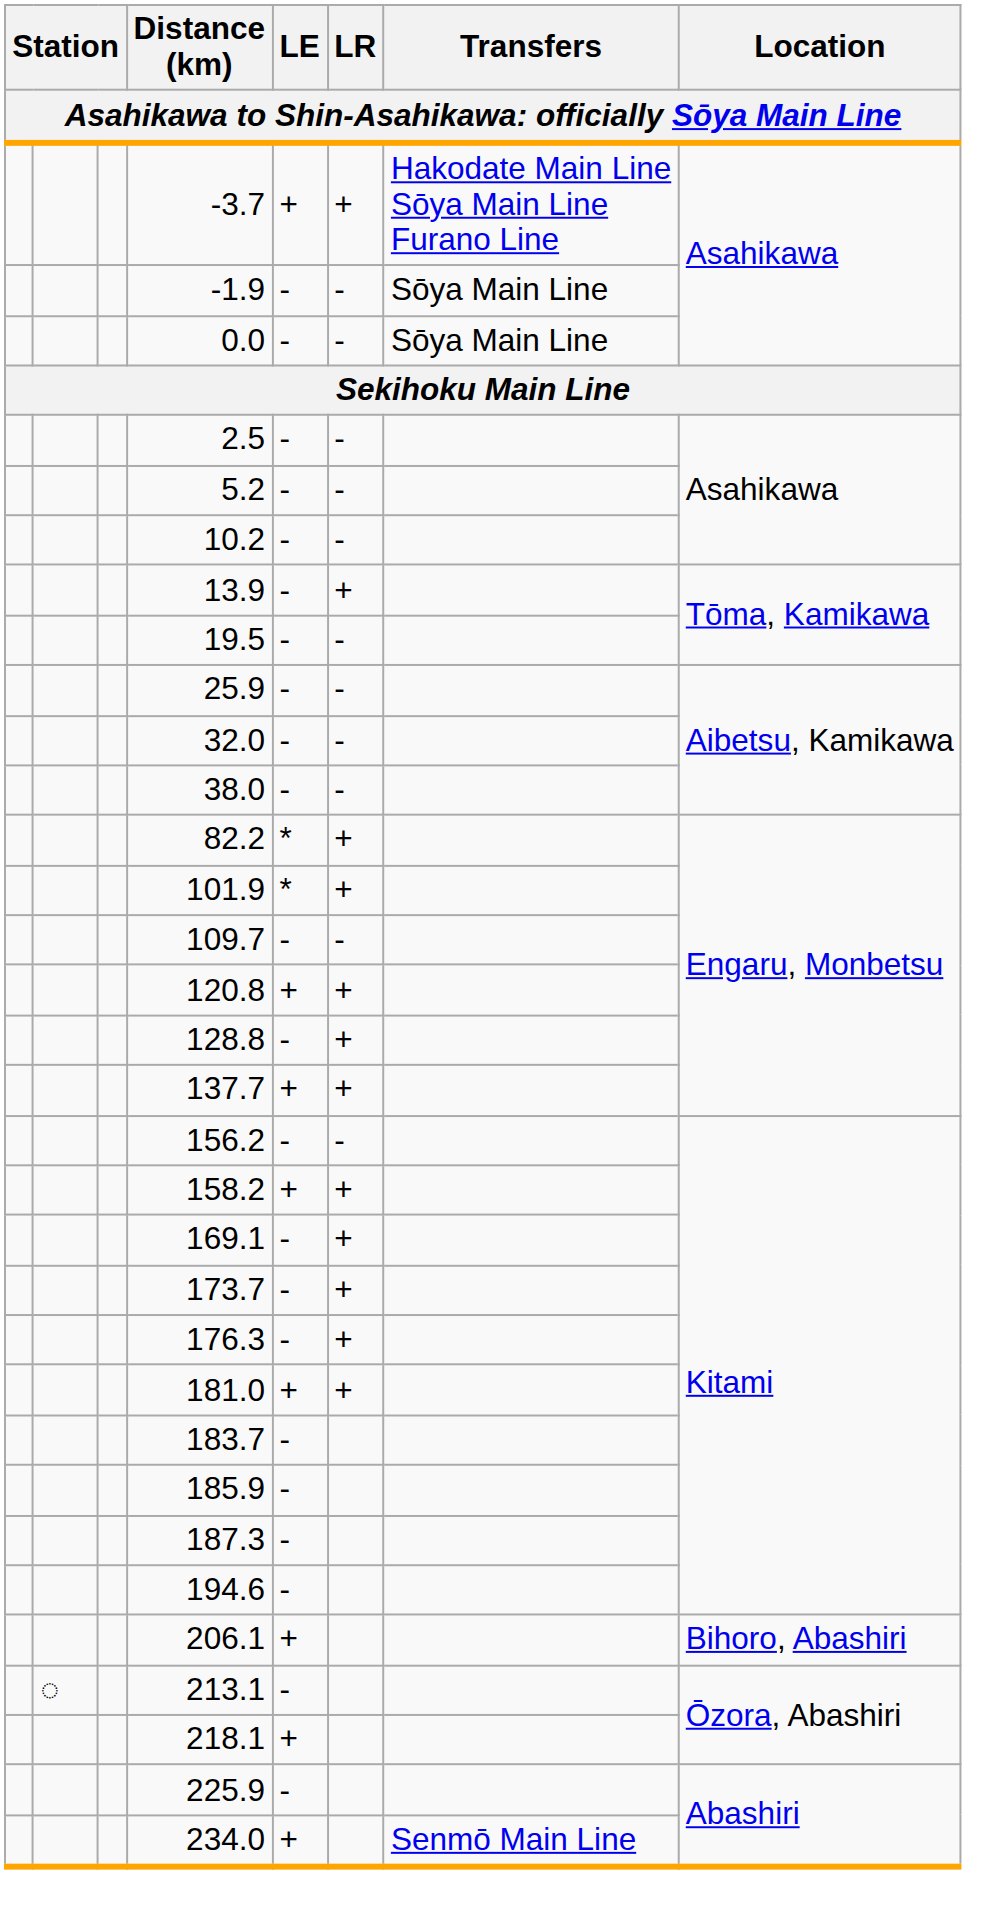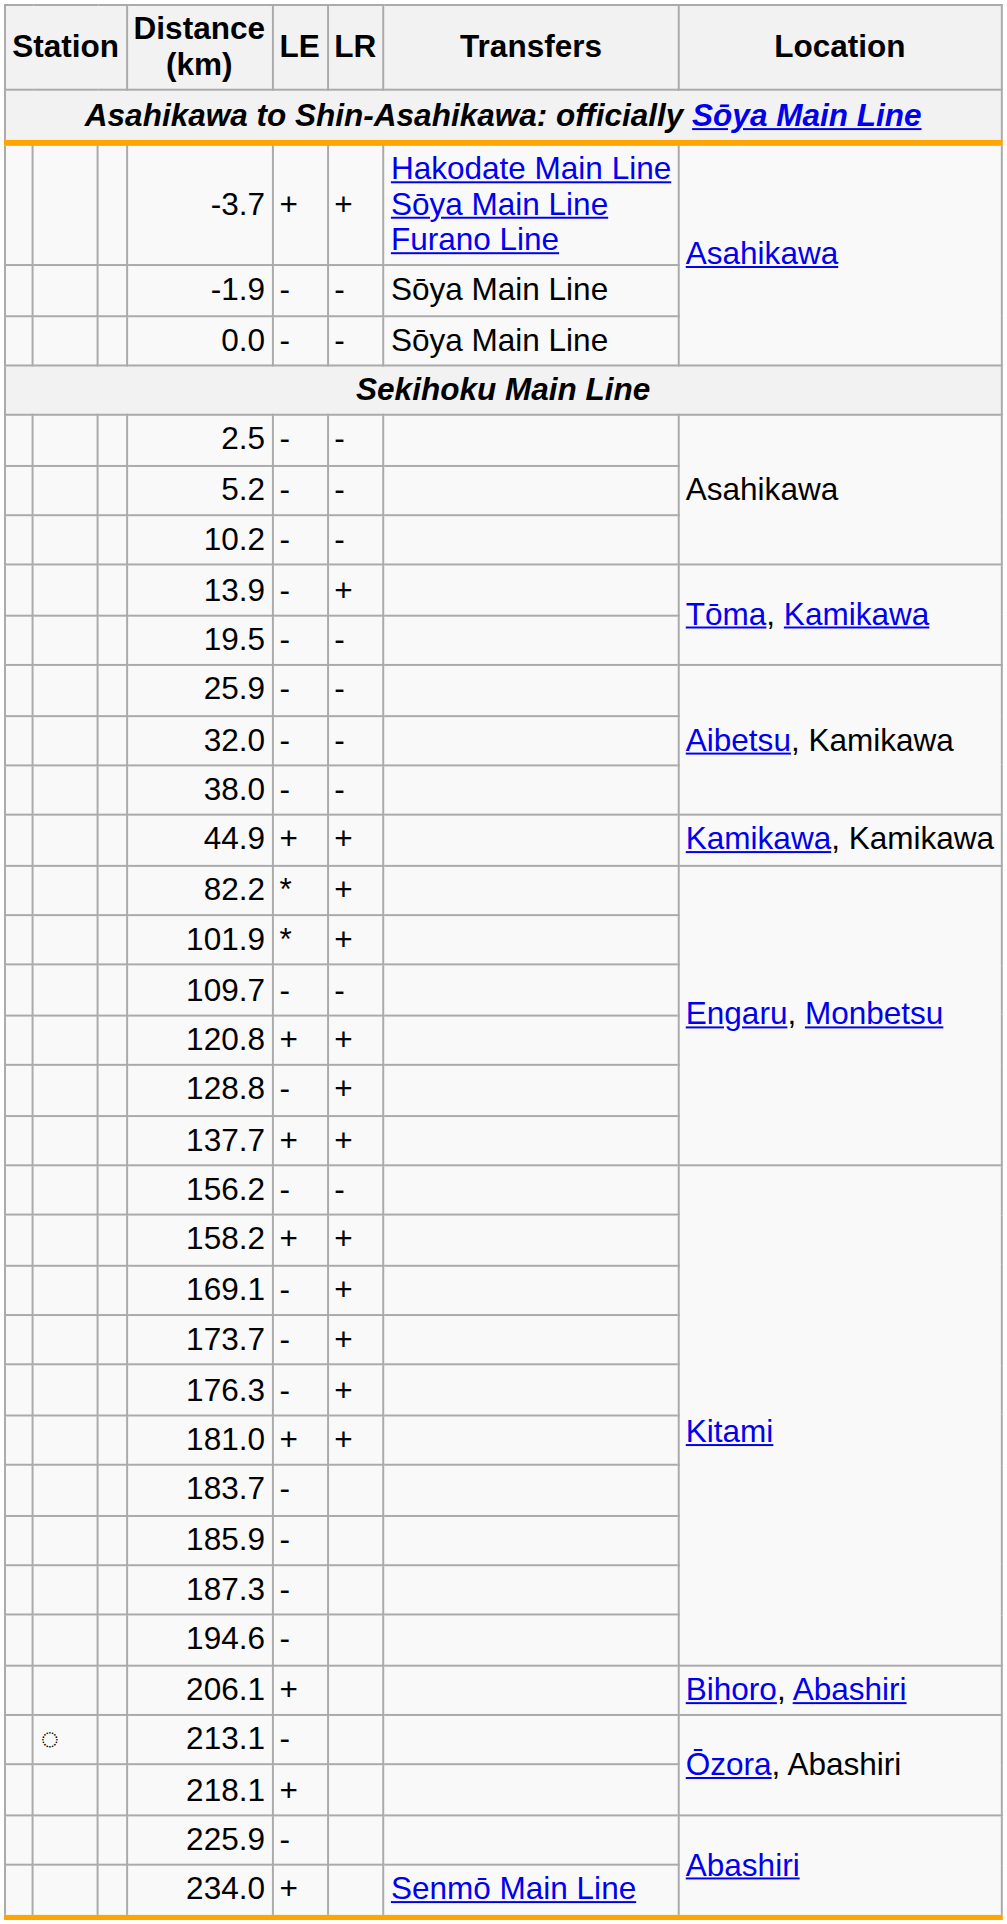+ row: 44.9 | + | + | Kamikawa, Kamikawa
